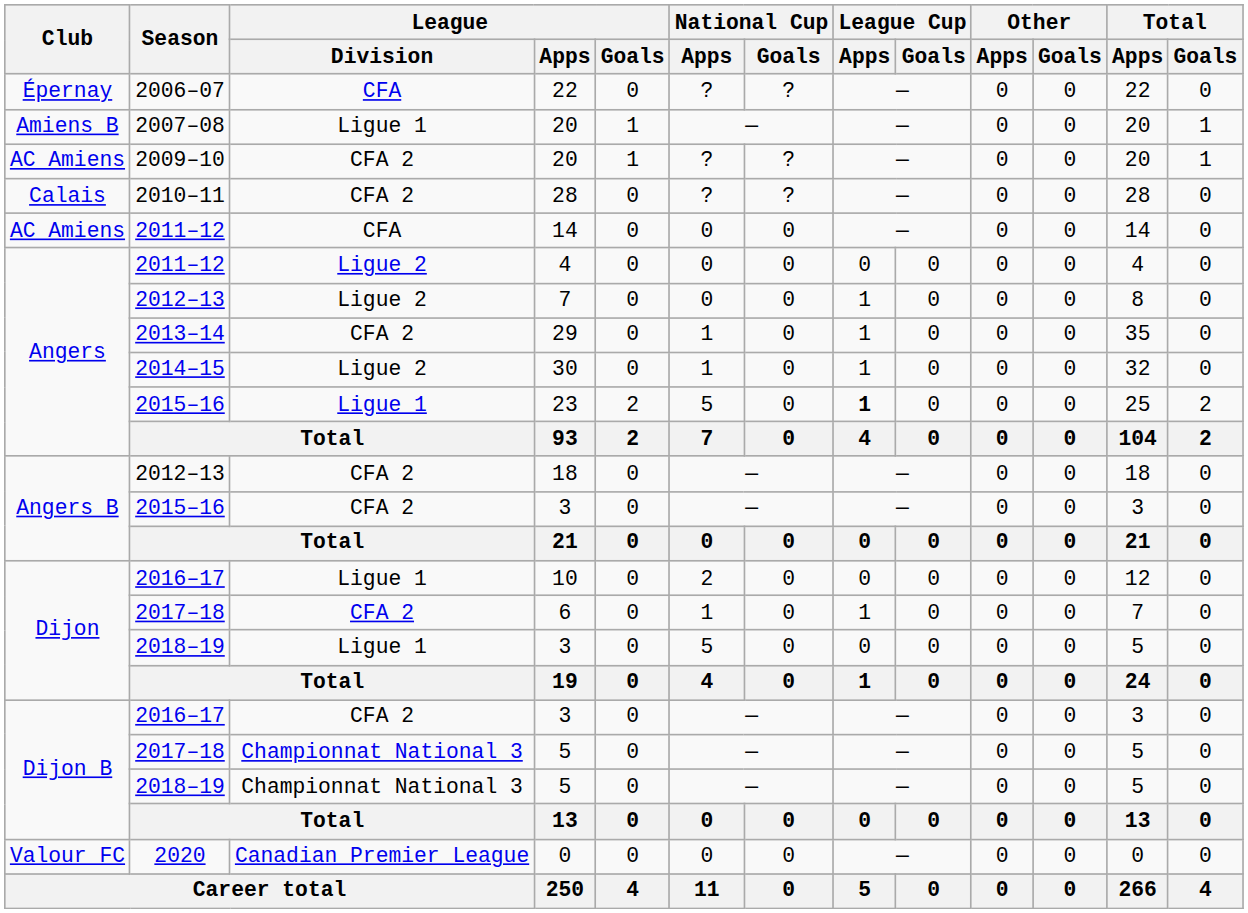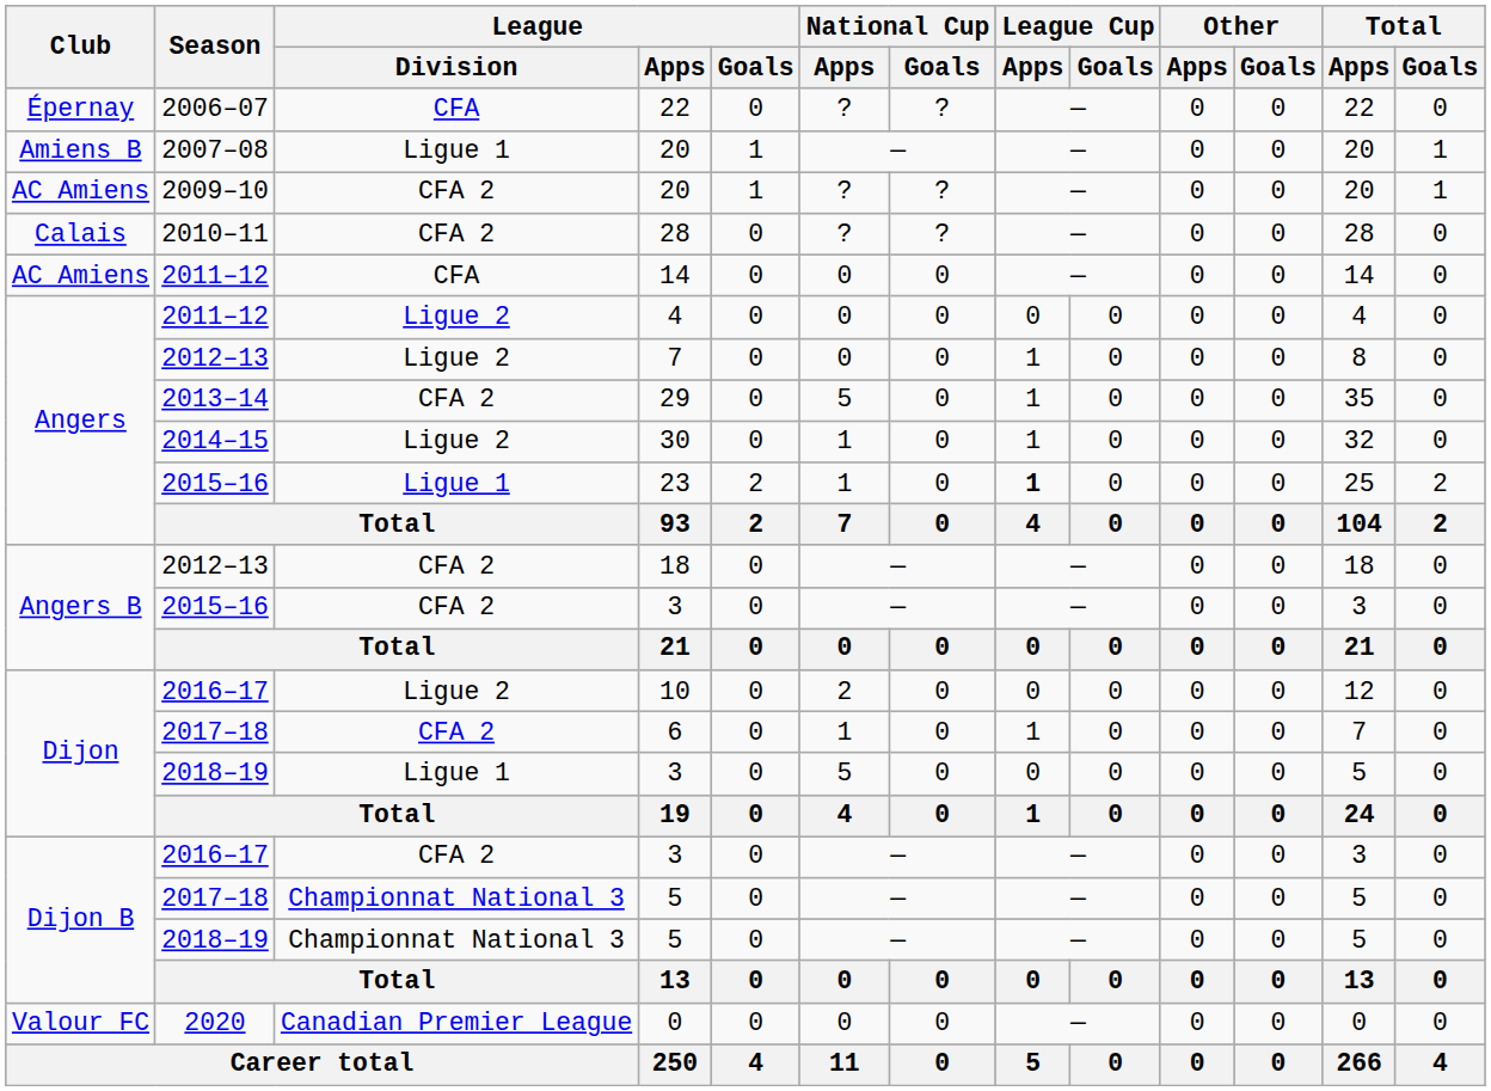29 | National Cup / Apps: 1 -> 5
23 | National Cup / Apps: 5 -> 1
10 | League / Division: Ligue 1 -> Ligue 2
